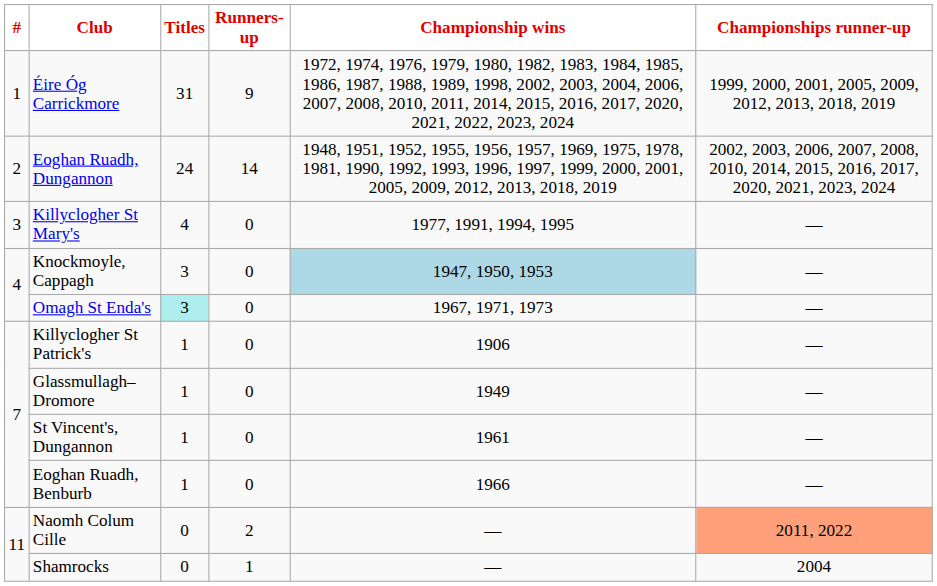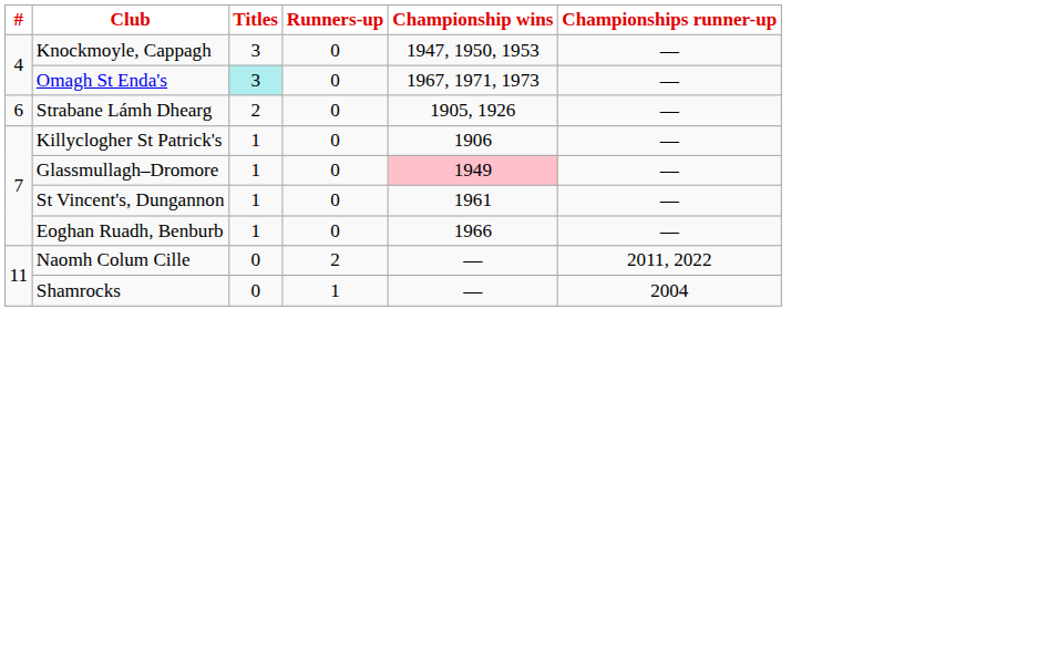- row: 1 | Éire Óg Carrickmore | 31 | 9 | 1972, 1974, 1976, 1979, 1980, 1982, 1983, 1984, 1985, 1986, 1987, 1988, 1989, 1998, 2002, 2003, 2004, 2006, 2007, 2008, 2010, 2011, 2014, 2015, 2016, 2017, 2020, 2021, 2022, 2023, 2024 | 1999, 2000, 2001, 2005, 2009, 2012, 2013, 2018, 2019
- row: 2 | Eoghan Ruadh, Dungannon | 24 | 14 | 1948, 1951, 1952, 1955, 1956, 1957, 1969, 1975, 1978, 1981, 1990, 1992, 1993, 1996, 1997, 1999, 2000, 2001, 2005, 2009, 2012, 2013, 2018, 2019 | 2002, 2003, 2006, 2007, 2008, 2010, 2014, 2015, 2016, 2017, 2020, 2021, 2023, 2024
- row: 3 | Killyclogher St Mary's | 4 | 0 | 1977, 1991, 1994, 1995 | —
Knockmoyle, Cappagh | Championship wins: lightblue background -> no background
+ row: 6 | Strabane Lámh Dhearg | 2 | 0 | 1905, 1926 | —
Glassmullagh–Dromore | Championship wins: no background -> pink background
Naomh Colum Cille | Championships runner-up: lightsalmon background -> no background
